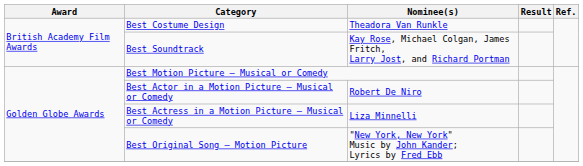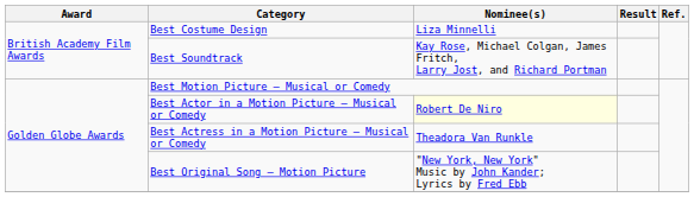Best Costume Design | Nominee(s): Theadora Van Runkle -> Liza Minnelli
Best Actor in a Motion Picture – Musical or Comedy | Nominee(s): no background -> lightyellow background
Best Actress in a Motion Picture – Musical or Comedy | Nominee(s): Liza Minnelli -> Theadora Van Runkle
